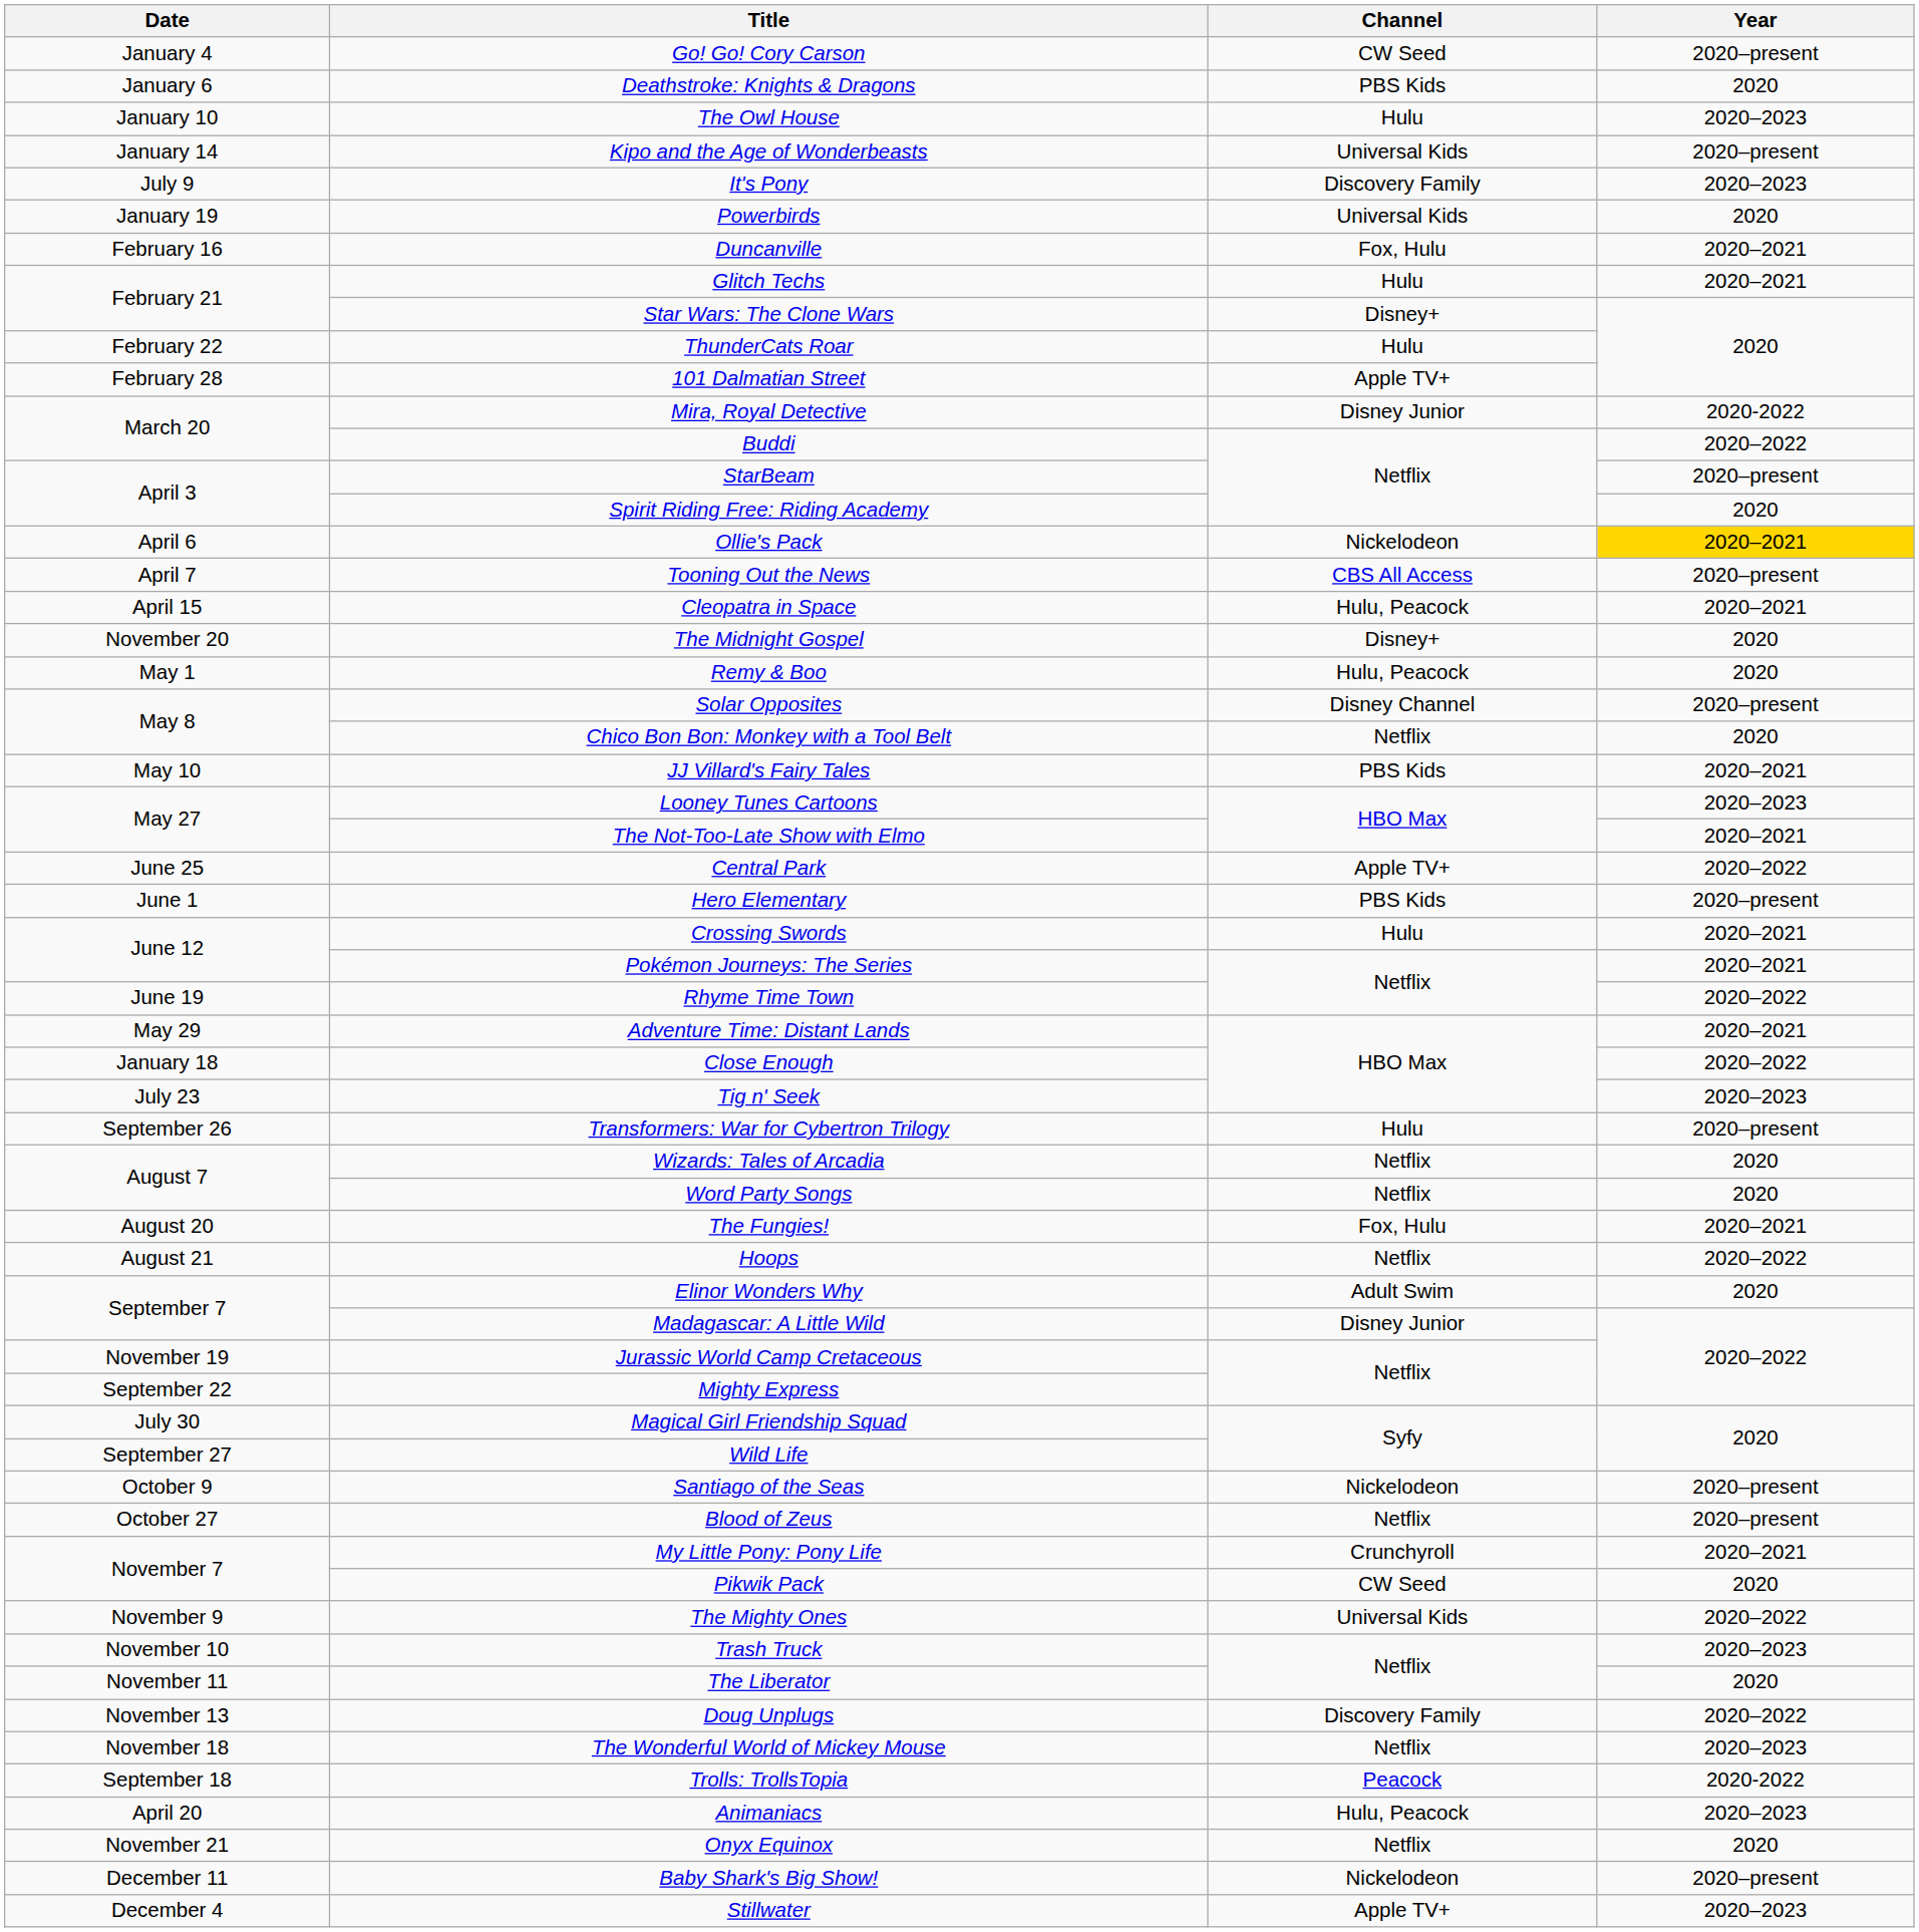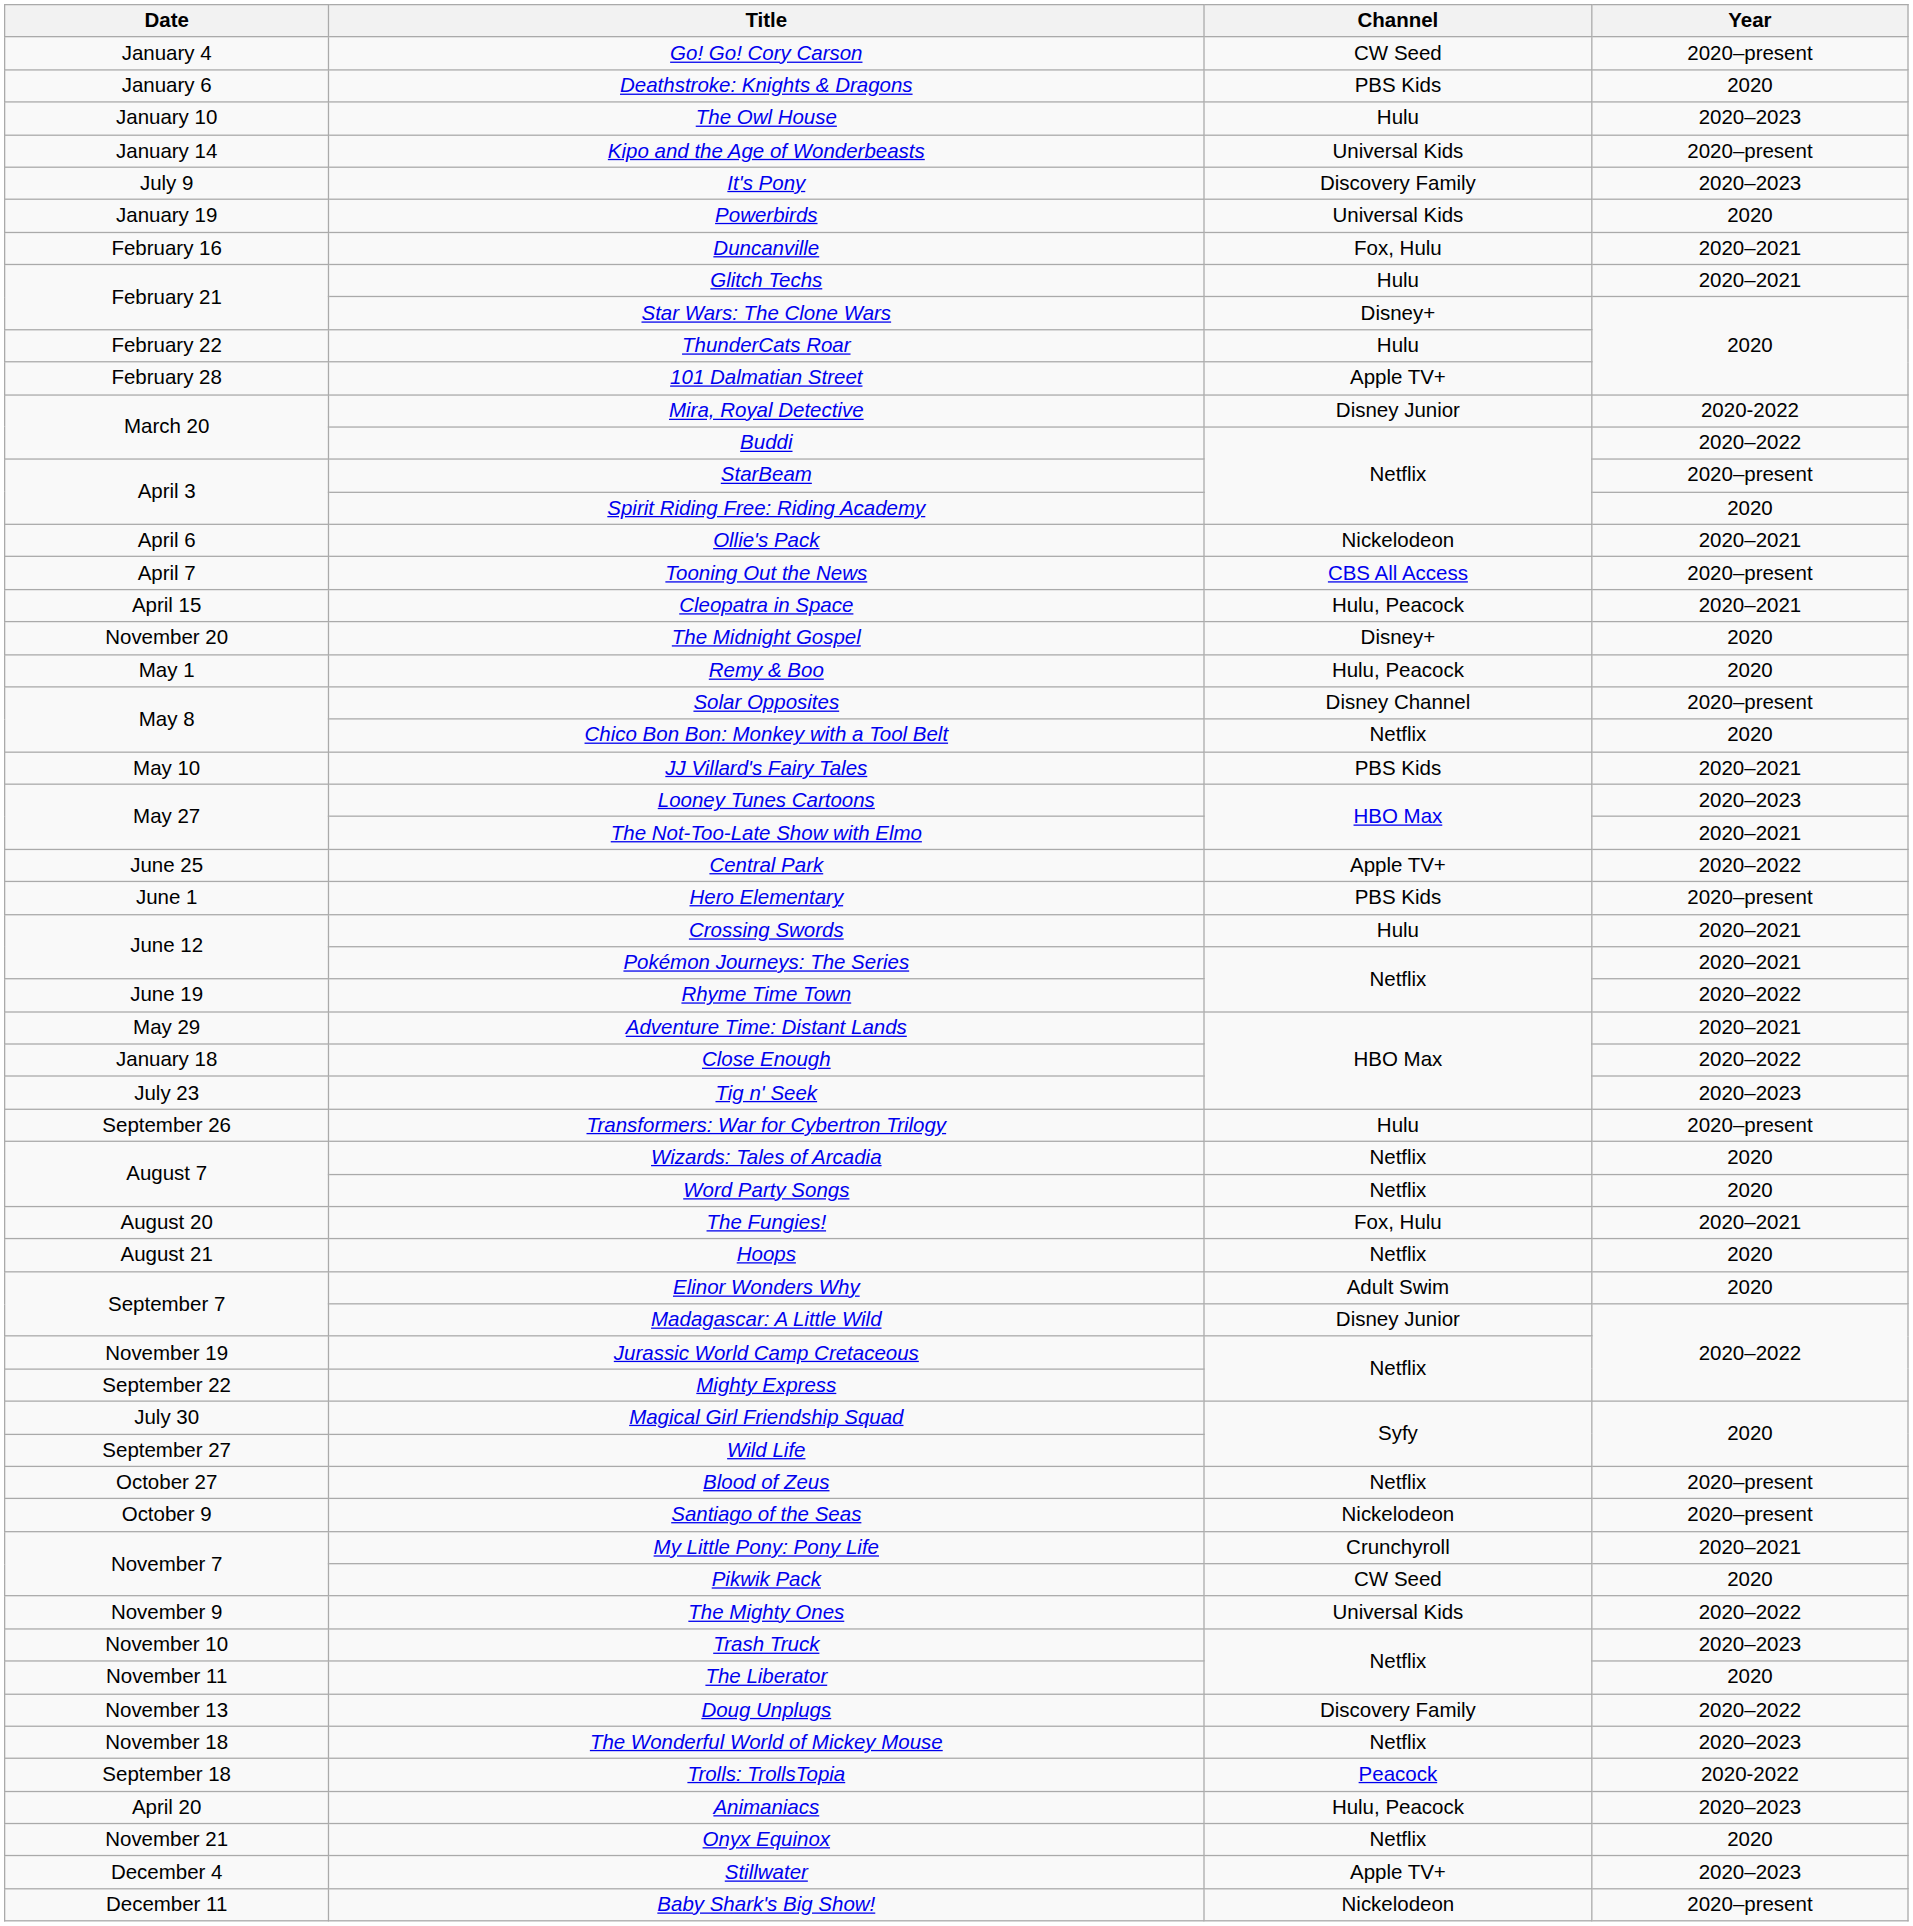Ollie's Pack | Year: gold background -> no background
Hoops | Year: 2020–2022 -> 2020
rows swapped: Santiago of the Seas <-> Blood of Zeus
rows swapped: Stillwater <-> Baby Shark's Big Show!
